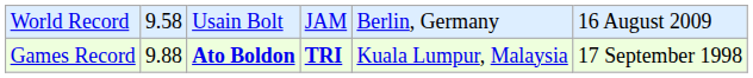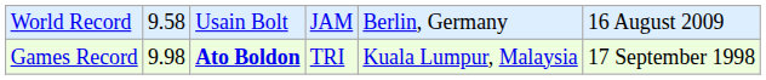Games Record | column 2: 9.88 -> 9.98
Games Record | column 4: bold -> normal
